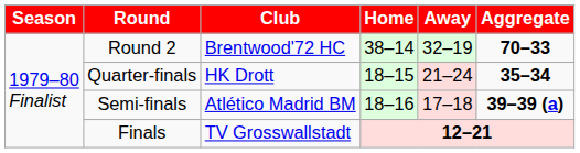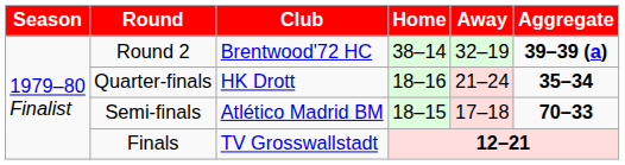Round 2 | Aggregate: 70–33 -> 39–39 (a)
Quarter-finals | Home: 18–15 -> 18–16
Semi-finals | Home: 18–16 -> 18–15
Semi-finals | Aggregate: 39–39 (a) -> 70–33
